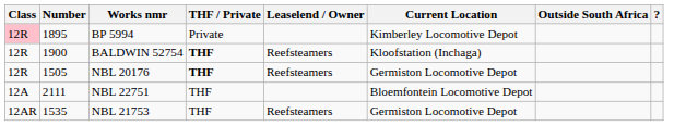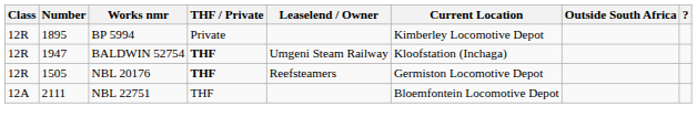BP 5994 | Class: pink background -> no background
BALDWIN 52754 | Number: 1900 -> 1947
BALDWIN 52754 | Leaselend / Owner: Reefsteamers -> Umgeni Steam Railway
- row: 12AR | 1535 | NBL 21753 | THF | Reefsteamers | Germiston Locomotive Depot
